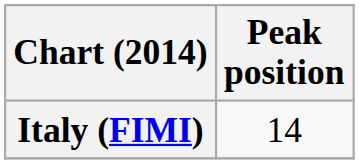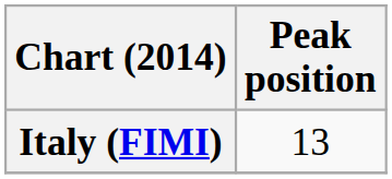Italy (FIMI) | Peak position: 14 -> 13
